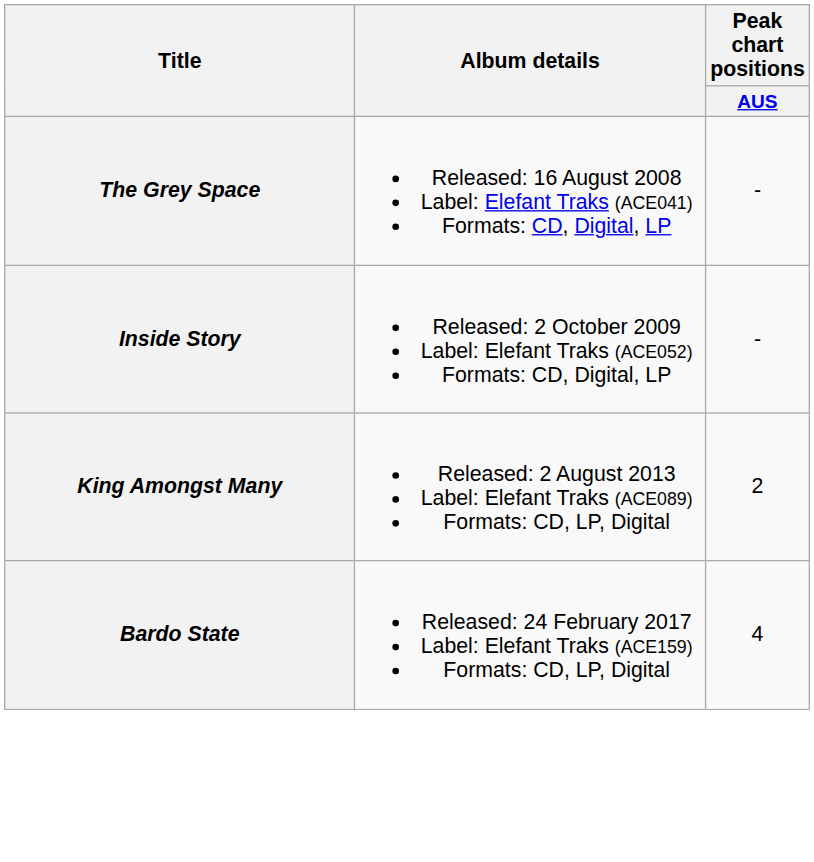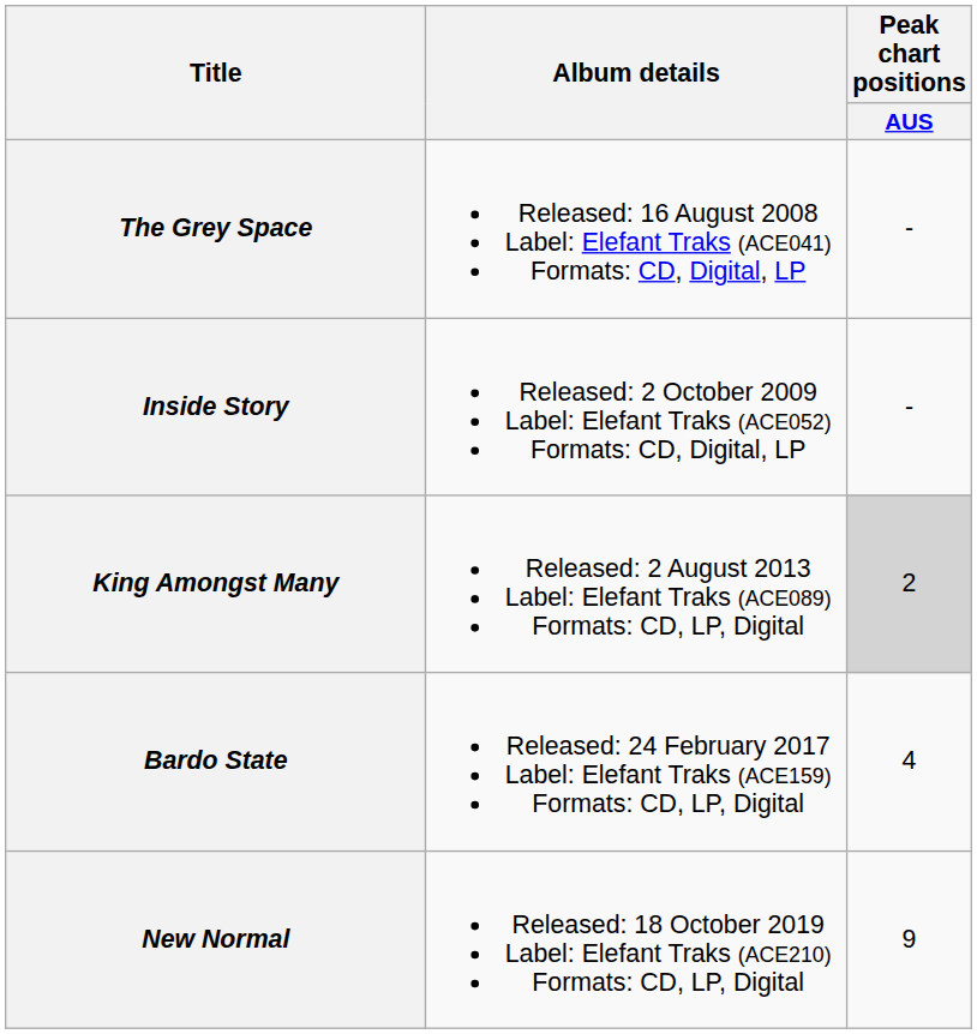King Amongst Many | Peak chart positions / AUS: no background -> lightgrey background
+ row: New Normal | Released: 18 October 2019 Label: Elefant Traks (ACE210) Formats: CD, LP, Digital | 9
